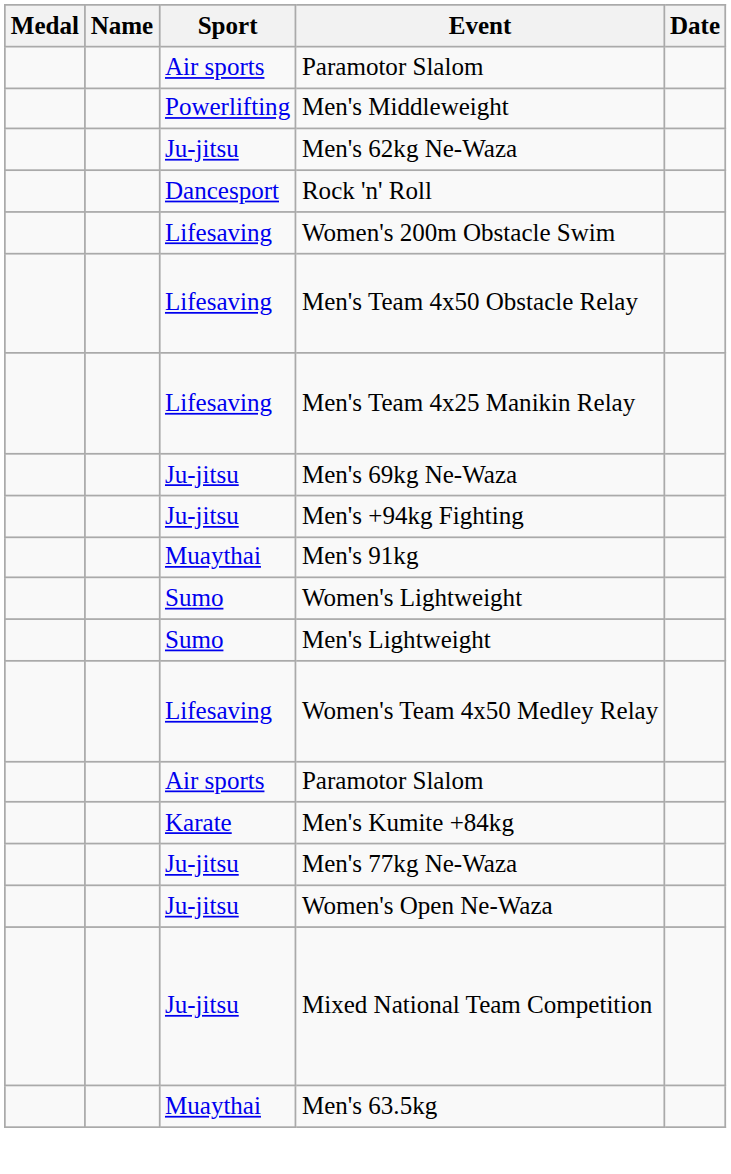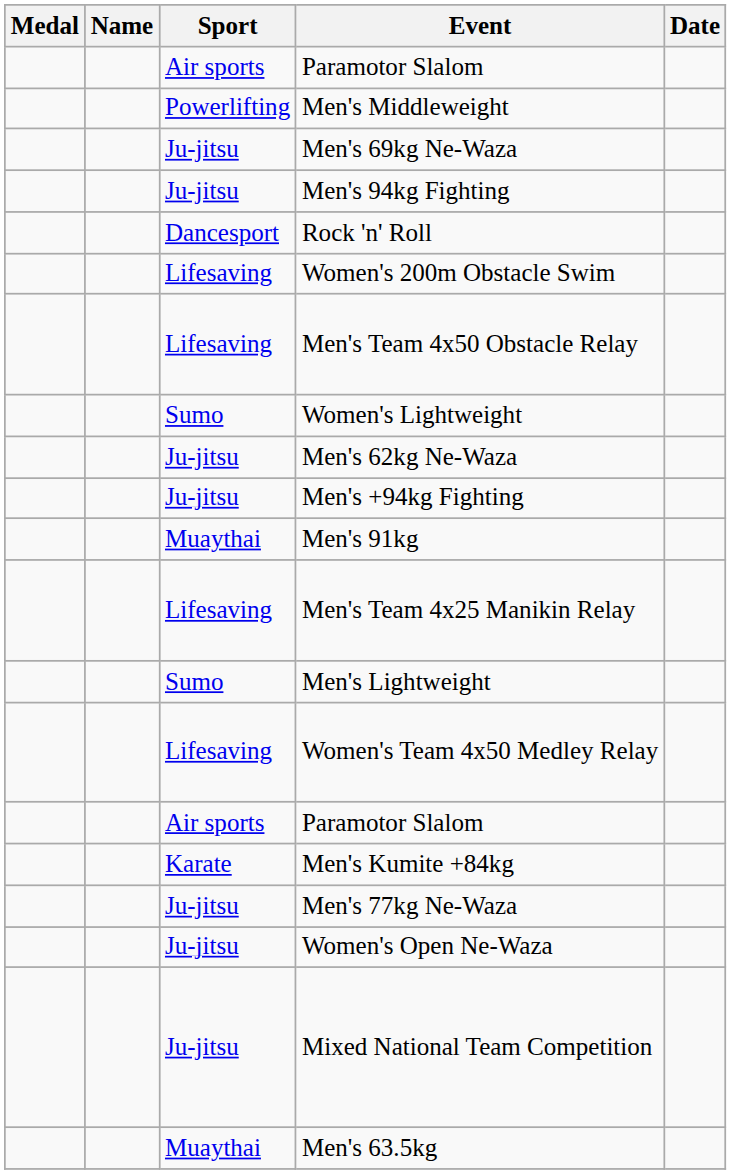rows swapped: Men's 62kg Ne-Waza <-> Men's 69kg Ne-Waza
+ row: Ju-jitsu | Men's 94kg Fighting
rows swapped: Men's Team 4x25 Manikin Relay <-> Women's Lightweight
